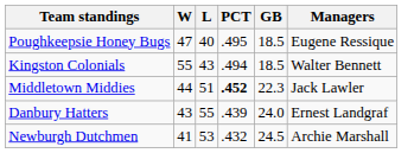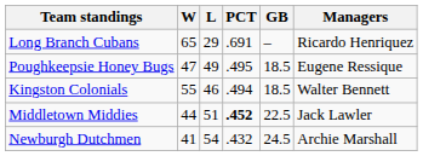+ row: Long Branch Cubans | 65 | 29 | .691 | – | Ricardo Henriquez
Poughkeepsie Honey Bugs | L: 40 -> 49
Kingston Colonials | L: 43 -> 46
Middletown Middies | GB: 22.3 -> 22.5
- row: Danbury Hatters | 43 | 55 | .439 | 24.0 | Ernest Landgraf
Newburgh Dutchmen | L: 53 -> 54
